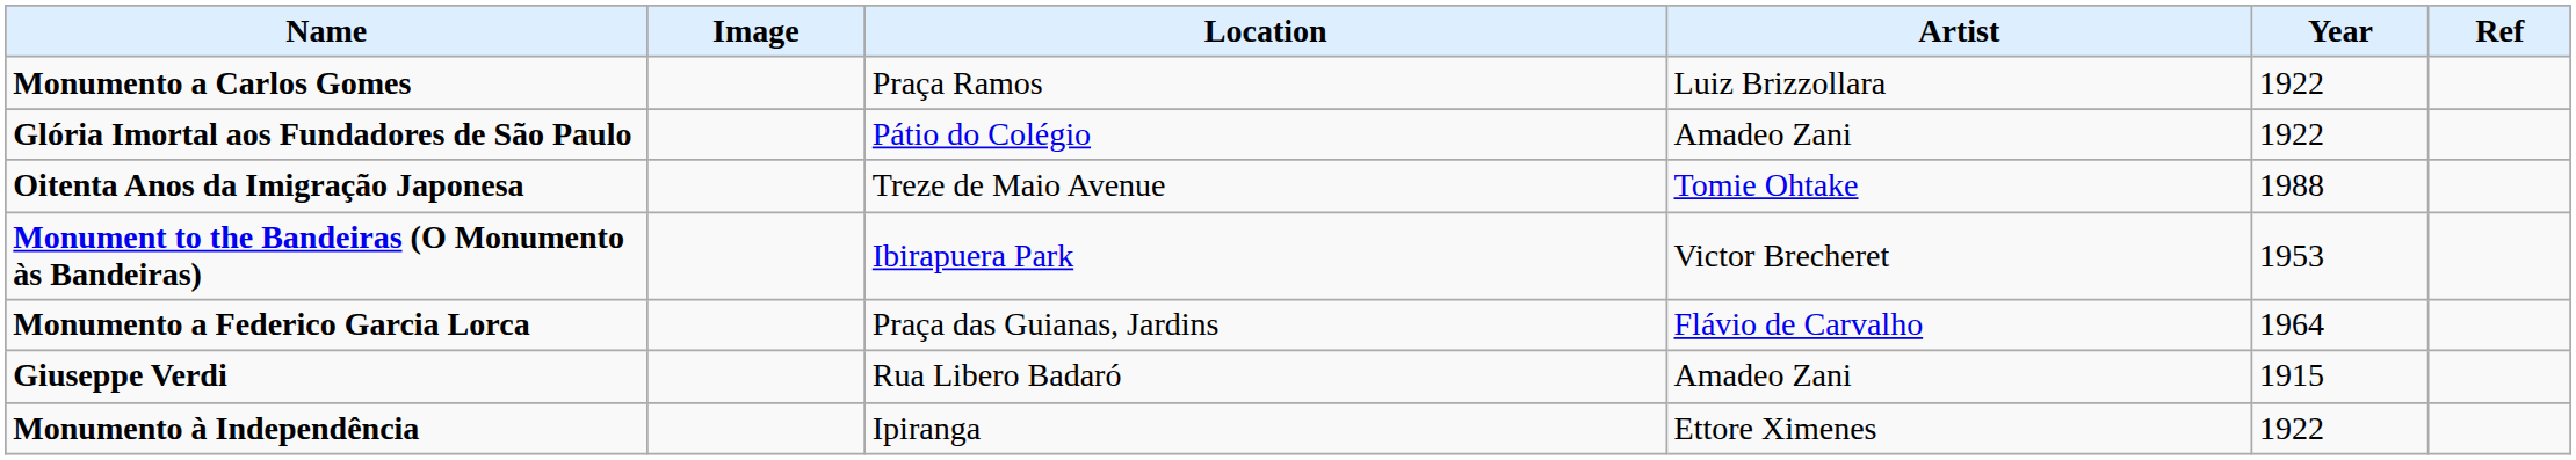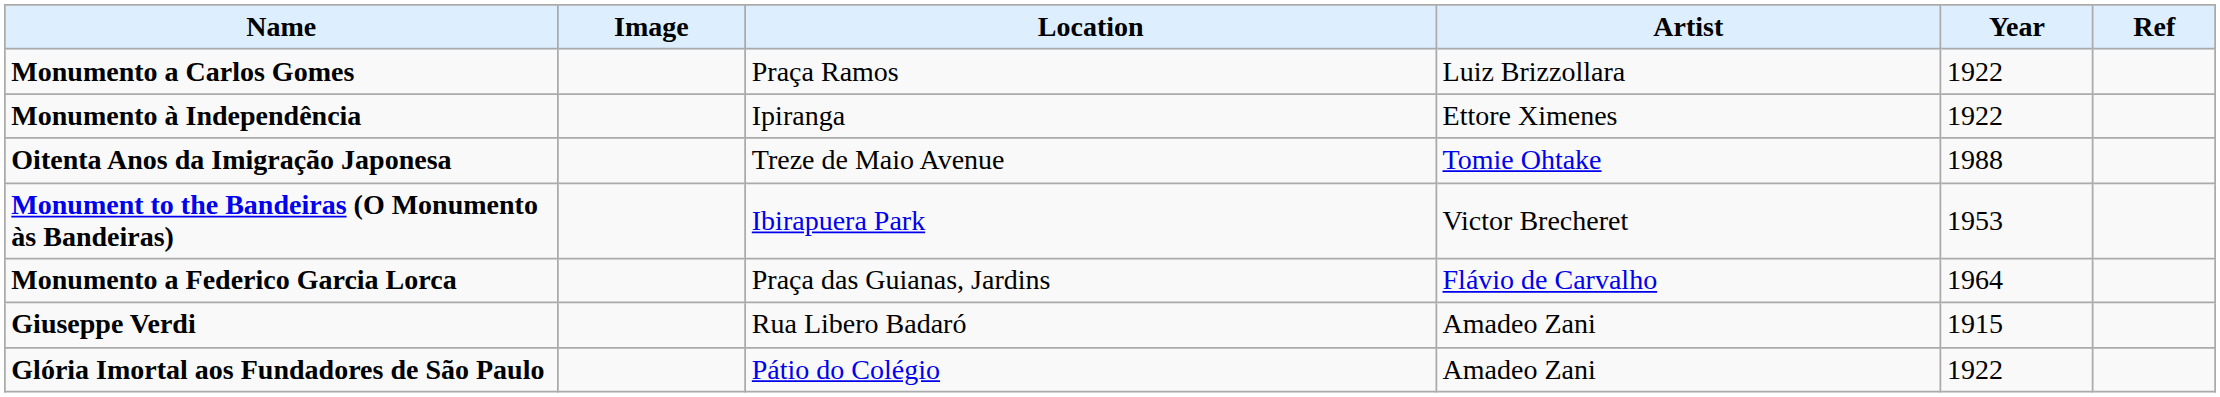rows swapped: Glória Imortal aos Fundadores de São Paulo <-> Monumento à Independência
